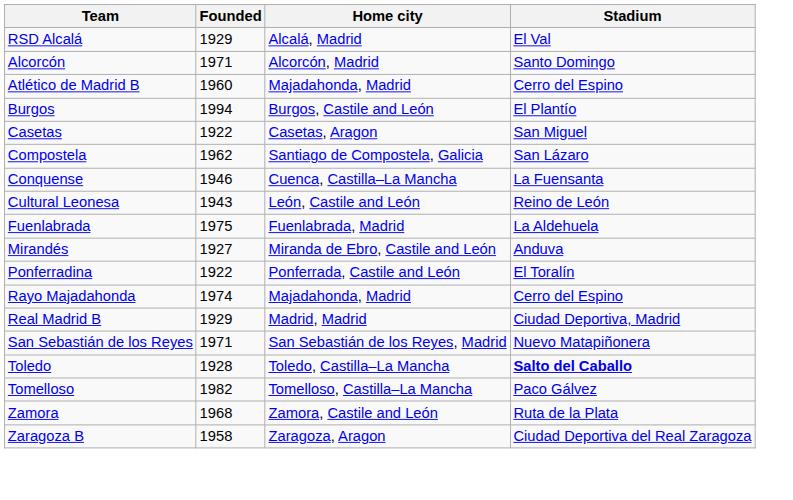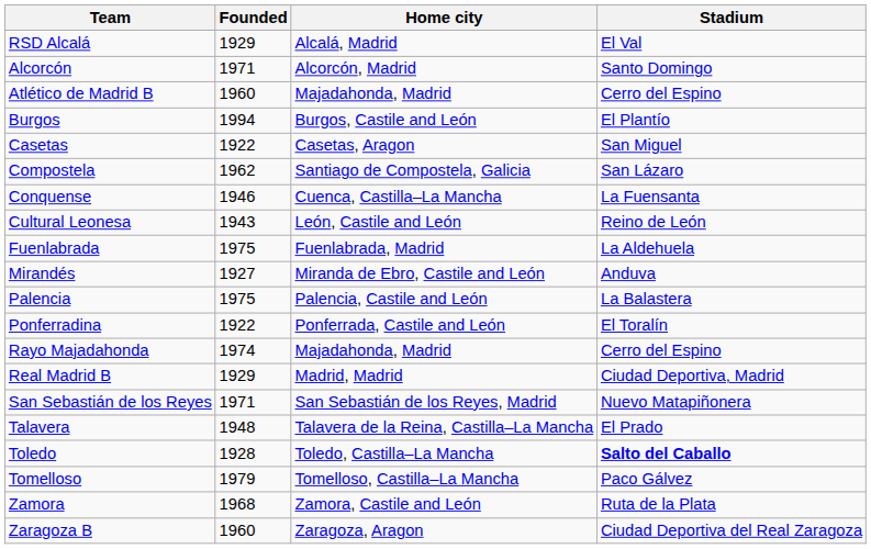+ row: Palencia | 1975 | Palencia, Castile and León | La Balastera
+ row: Talavera | 1948 | Talavera de la Reina, Castilla–La Mancha | El Prado
Tomelloso | Founded: 1982 -> 1979
Zaragoza B | Founded: 1958 -> 1960
